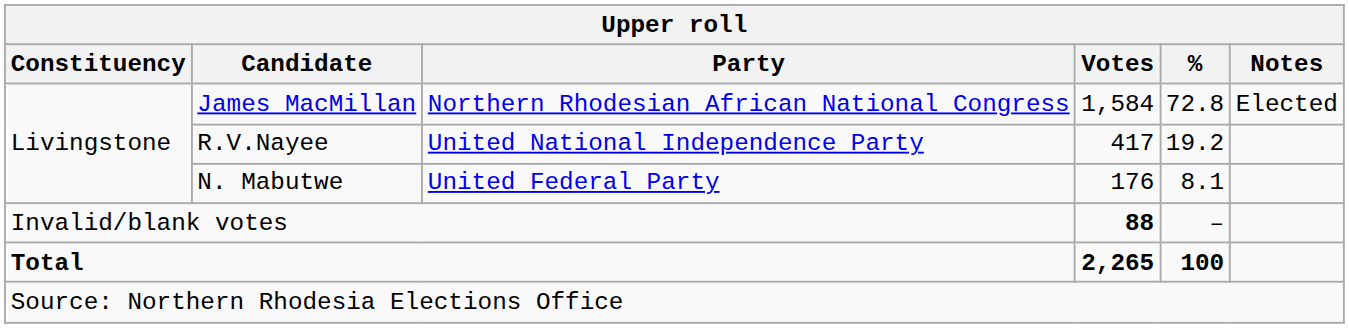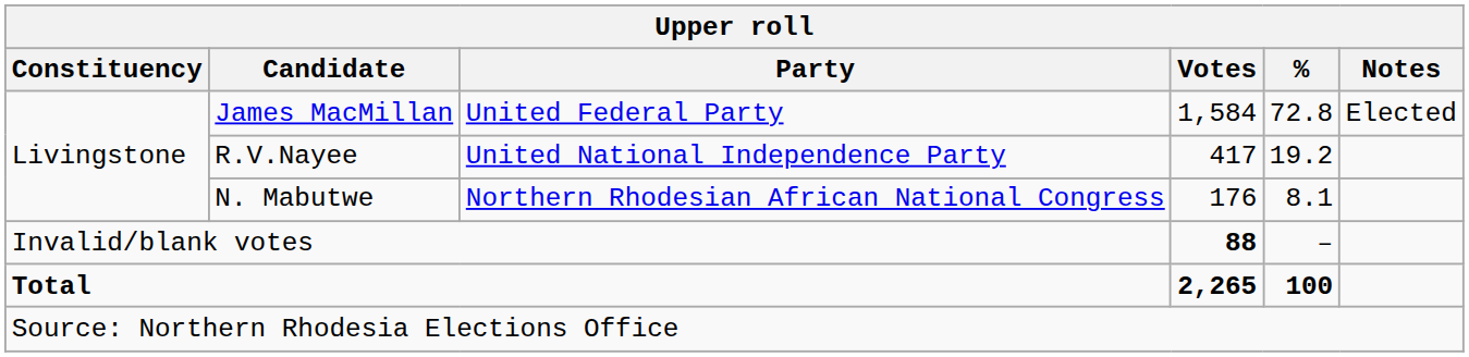James MacMillan | Party: Northern Rhodesian African National Congress -> United Federal Party
N. Mabutwe | Party: United Federal Party -> Northern Rhodesian African National Congress
